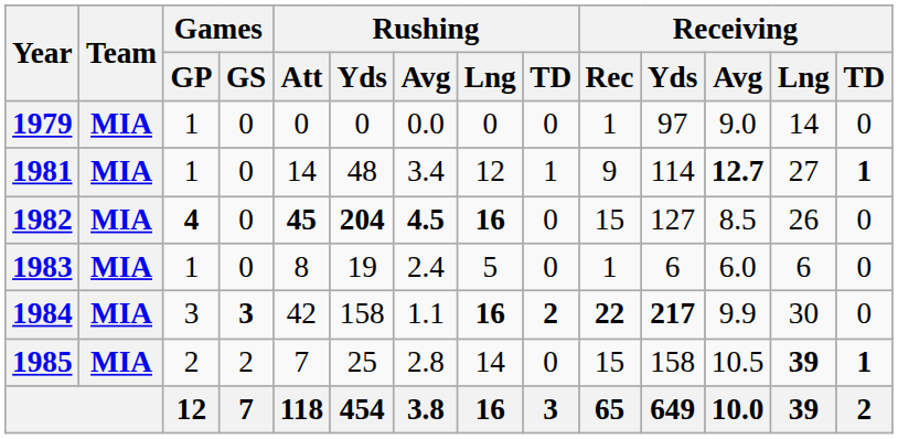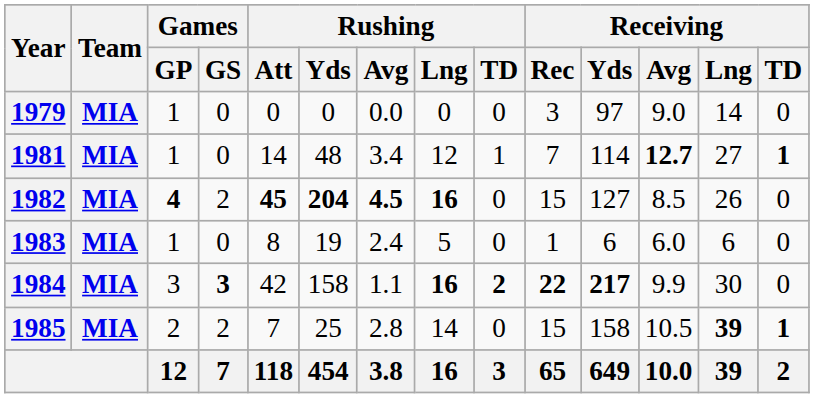1979 | Receiving / Rec: 1 -> 3
1981 | Receiving / Rec: 9 -> 7
1982 | Games / GS: 0 -> 2
